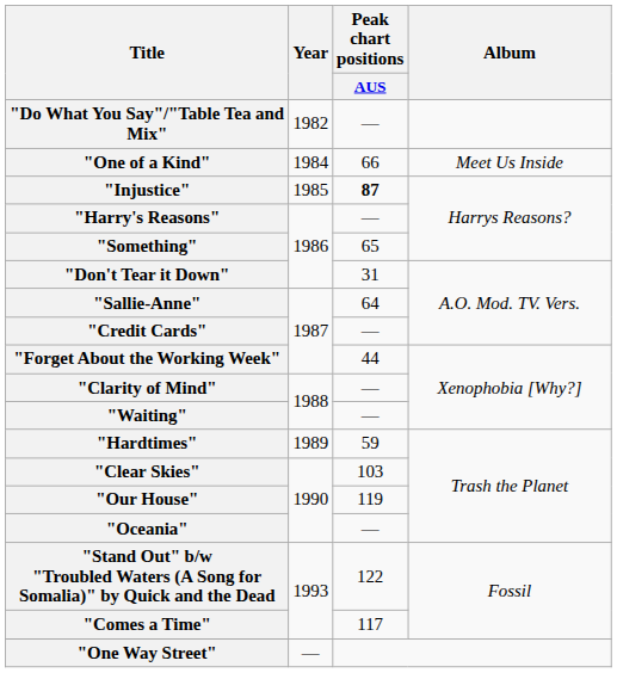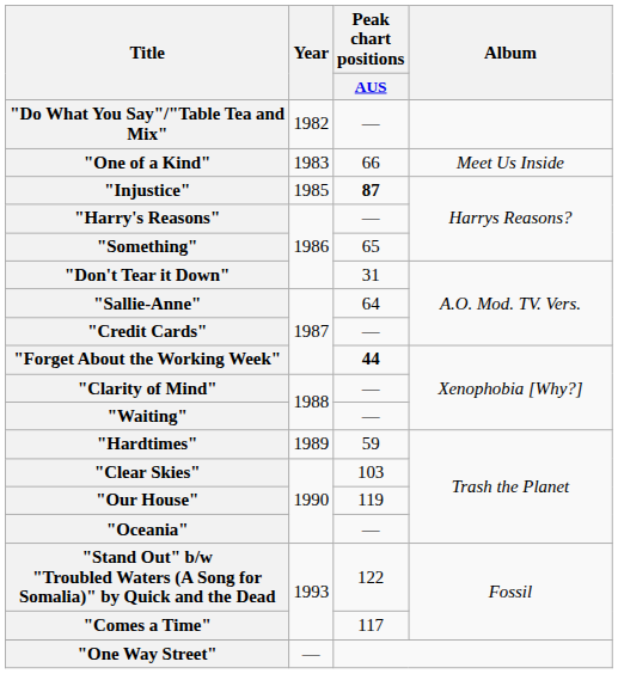"One of a Kind" | Year: 1984 -> 1983
"Forget About the Working Week" | Peak chart positions / AUS: normal -> bold
